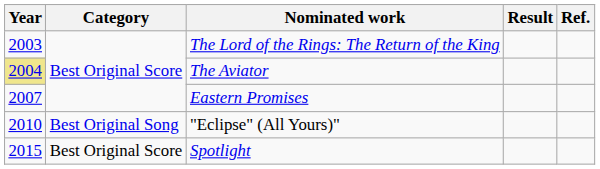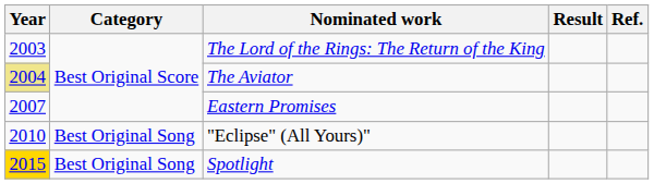Spotlight | Year: no background -> gold background
Spotlight | Category: Best Original Score -> Best Original Song
